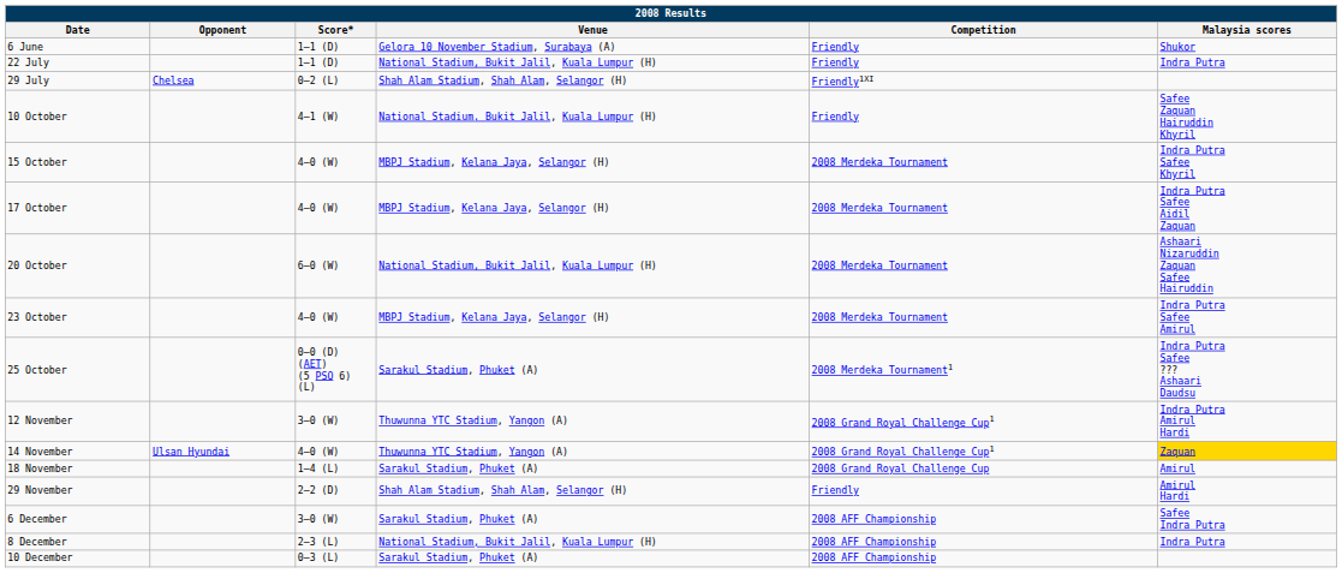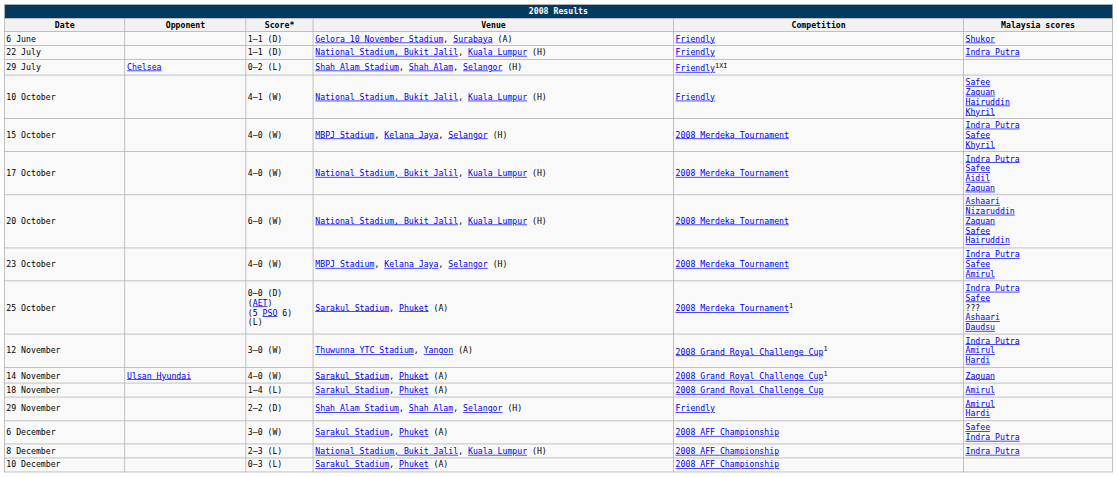17 October | Venue: MBPJ Stadium, Kelana Jaya, Selangor (H) -> National Stadium, Bukit Jalil, Kuala Lumpur (H)
14 November | Venue: Thuwunna YTC Stadium, Yangon (A) -> Sarakul Stadium, Phuket (A)
14 November | Malaysia scores: gold background -> no background
